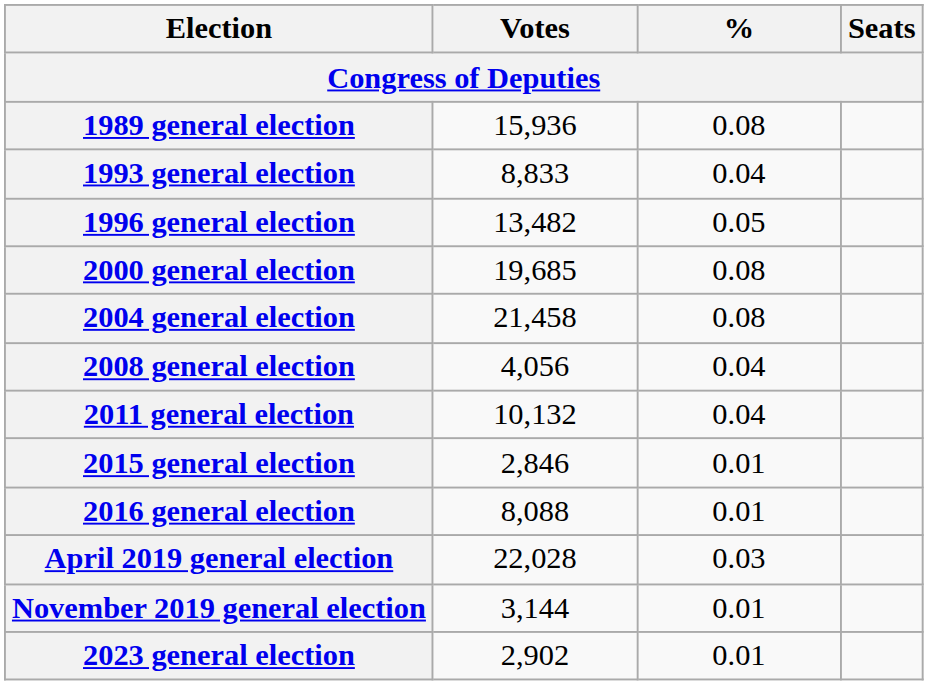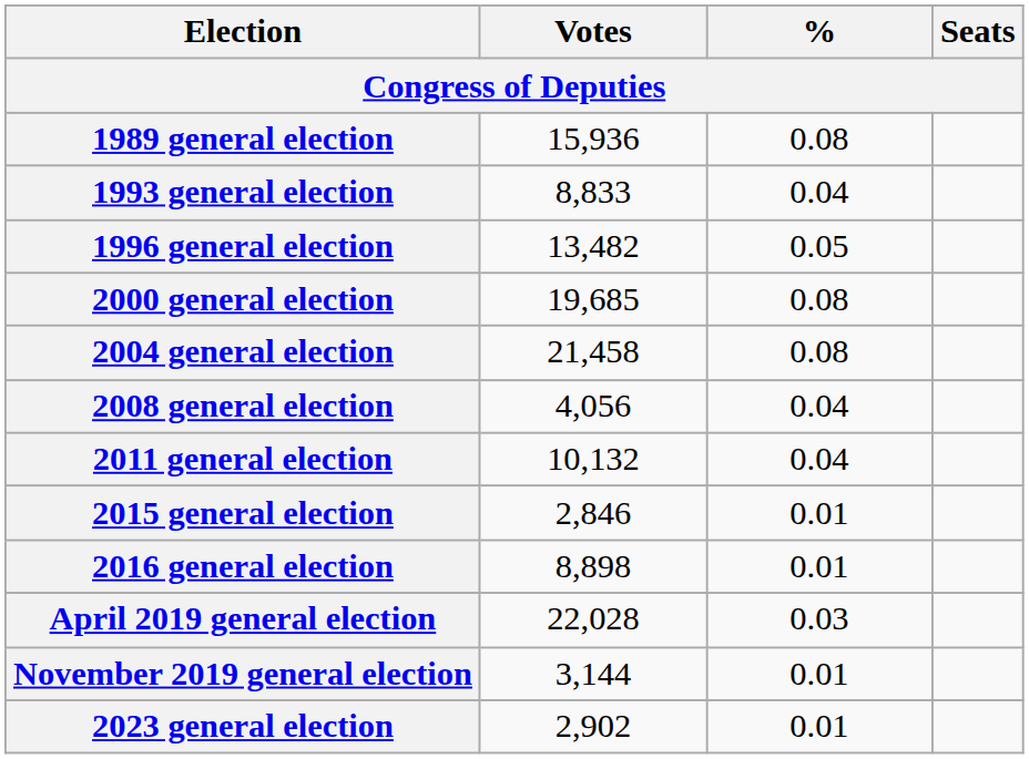2016 general election | Votes: 8,088 -> 8,898
